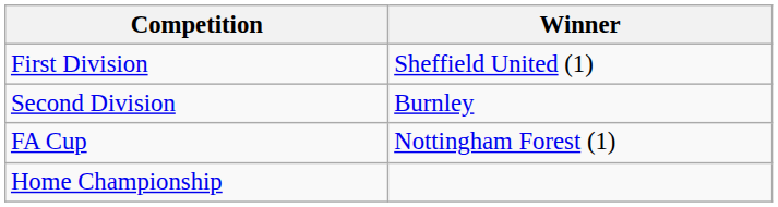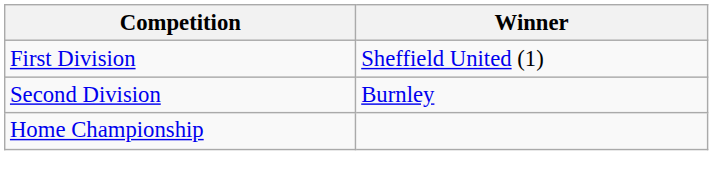- row: FA Cup | Nottingham Forest (1)
